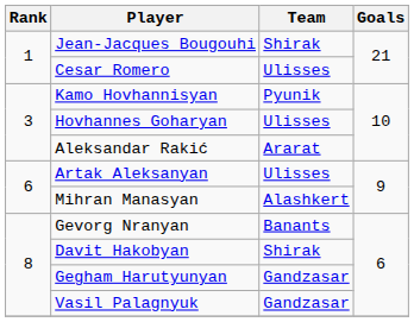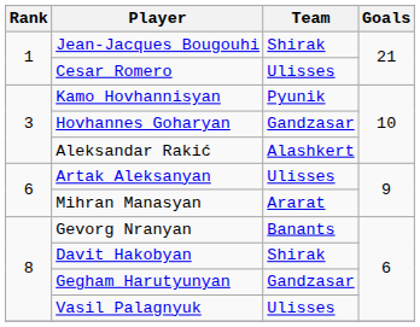Hovhannes Goharyan | Team: Ulisses -> Gandzasar
Aleksandar Rakić | Team: Ararat -> Alashkert
Mihran Manasyan | Team: Alashkert -> Ararat
Vasil Palagnyuk | Team: Gandzasar -> Ulisses
